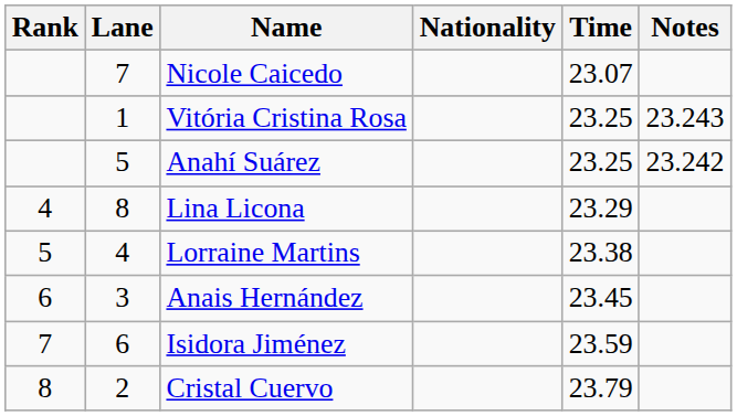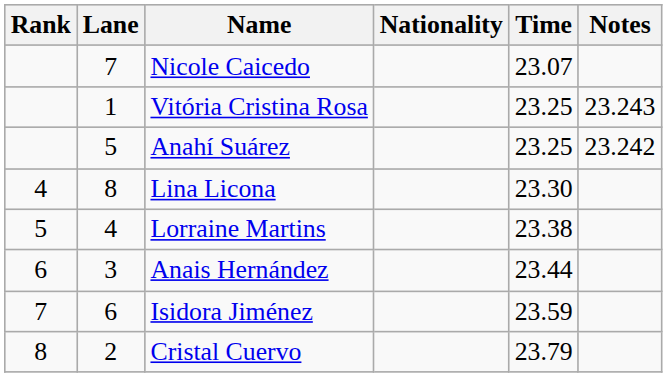Lina Licona | Time: 23.29 -> 23.30
Anais Hernández | Time: 23.45 -> 23.44
